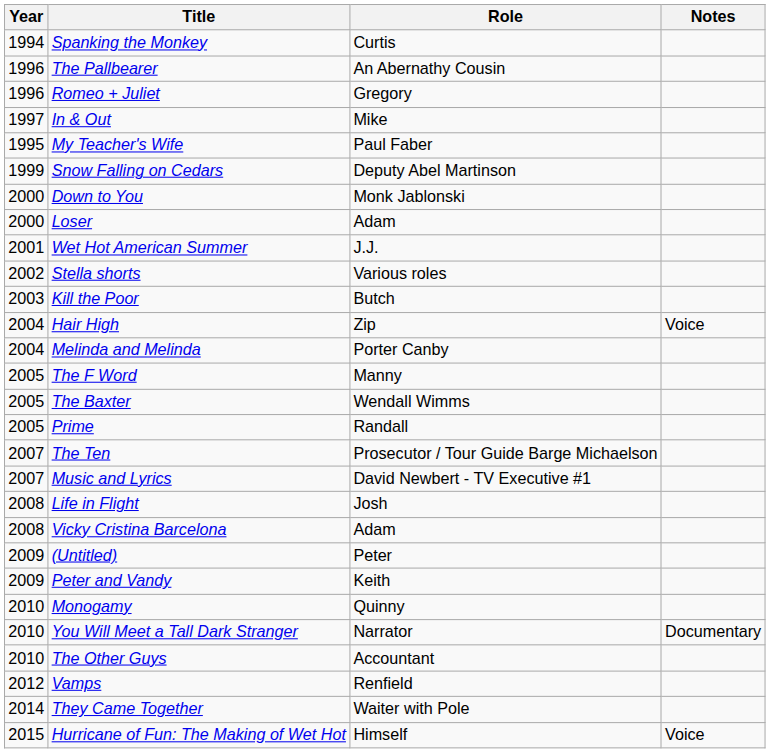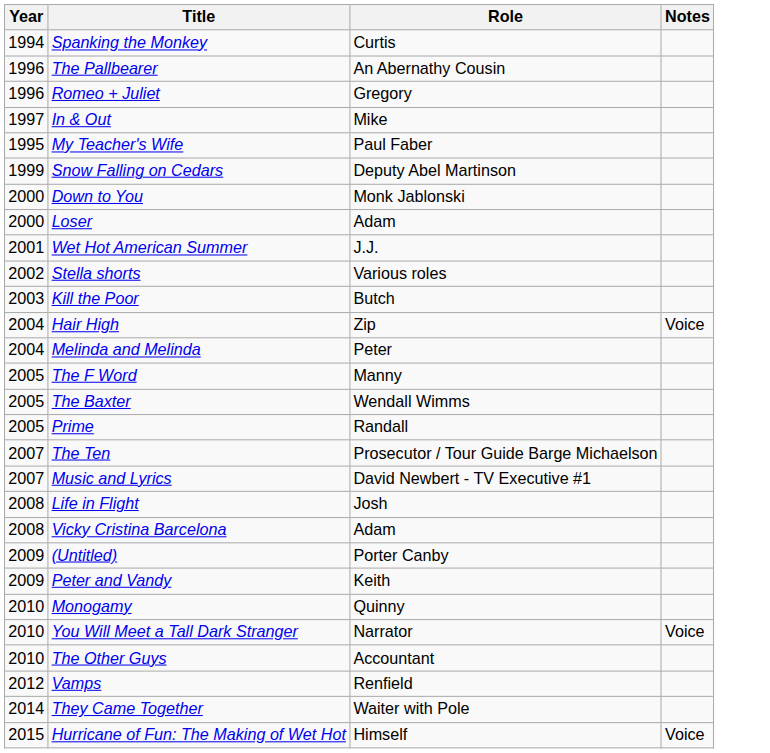Melinda and Melinda | Role: Porter Canby -> Peter
(Untitled) | Role: Peter -> Porter Canby
You Will Meet a Tall Dark Stranger | Notes: Documentary -> Voice
